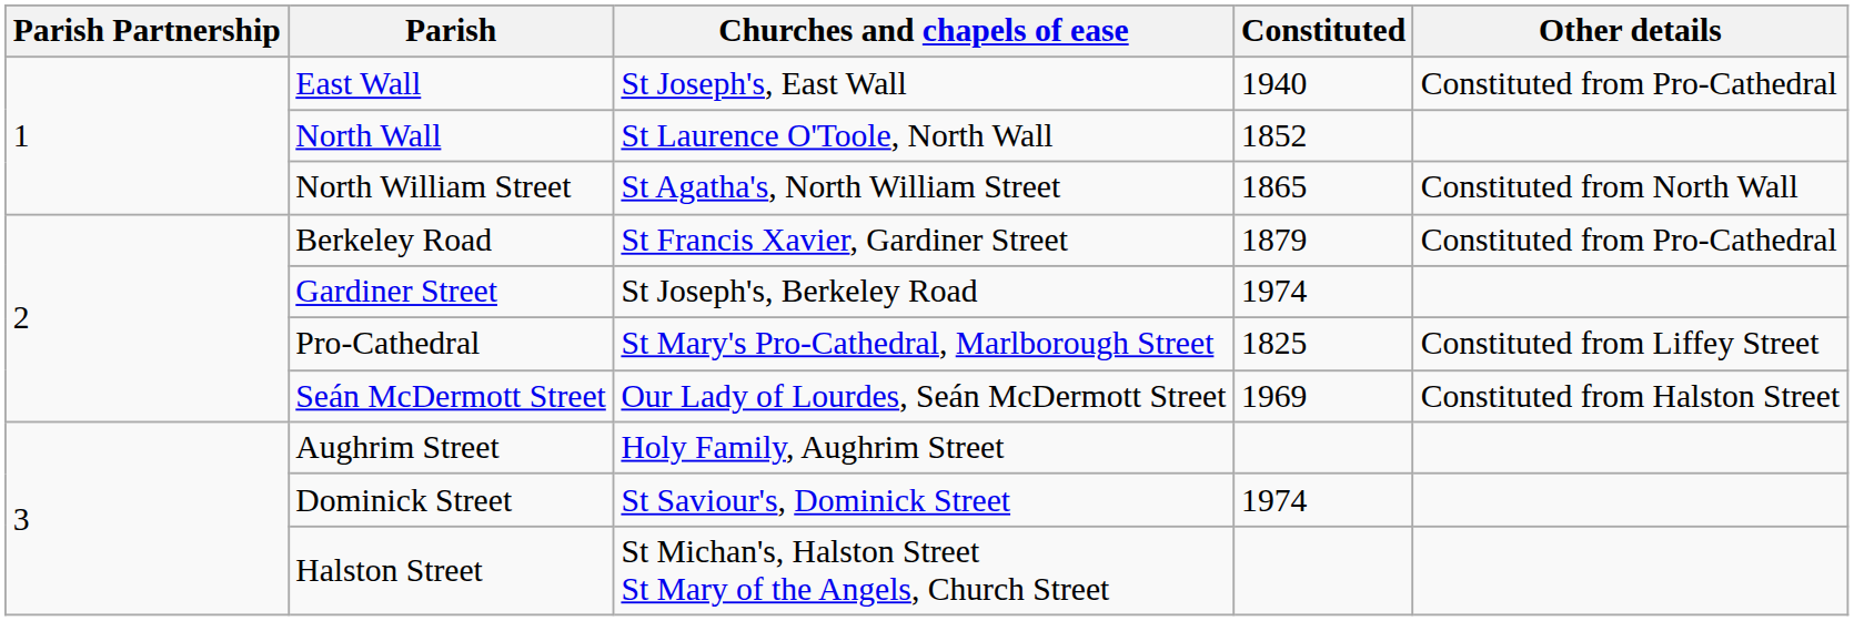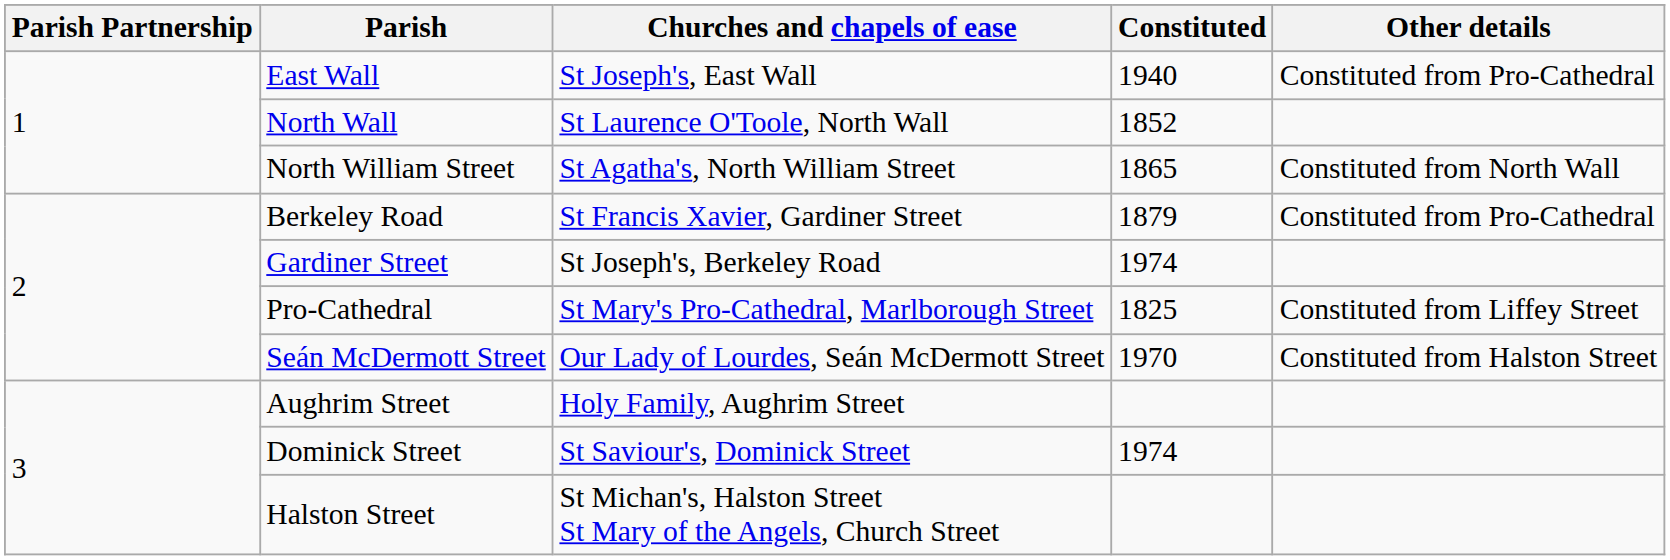Seán McDermott Street | Constituted: 1969 -> 1970
